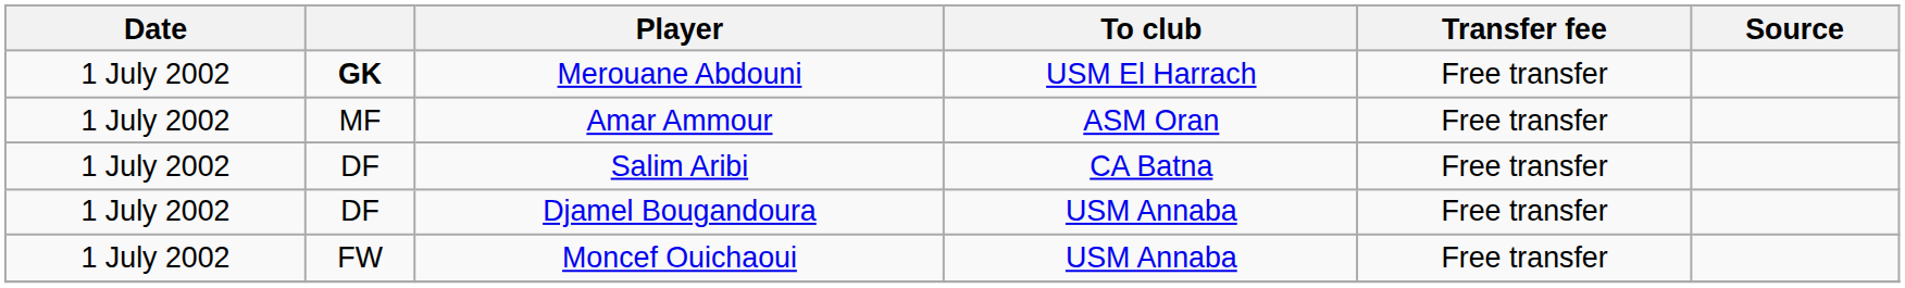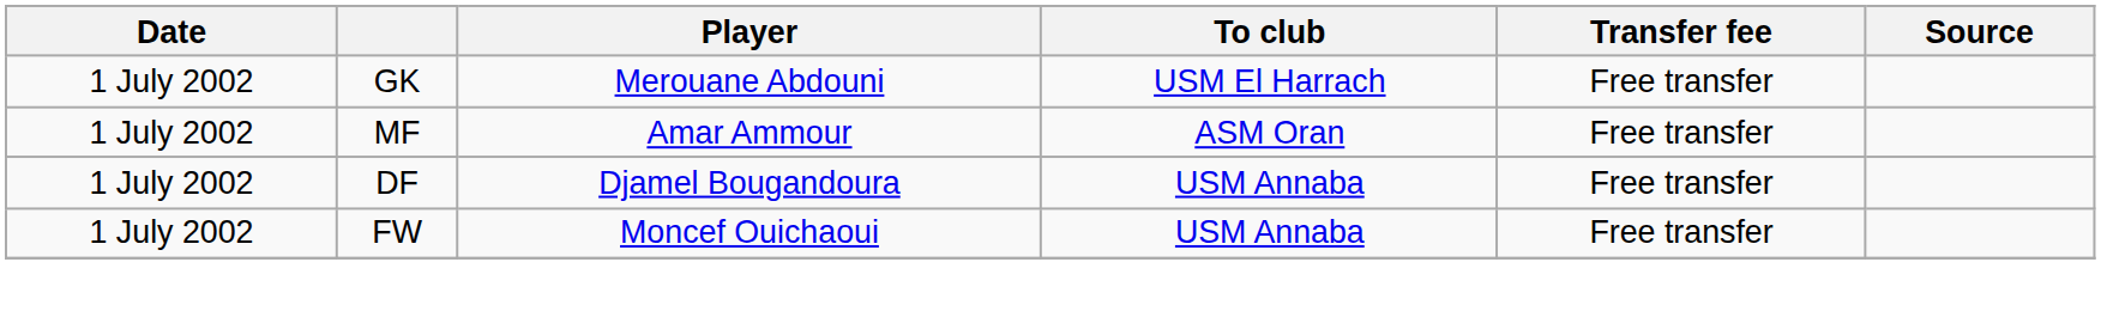Merouane Abdouni | column 2: bold -> normal
- row: 1 July 2002 | DF | Salim Aribi | CA Batna | Free transfer
